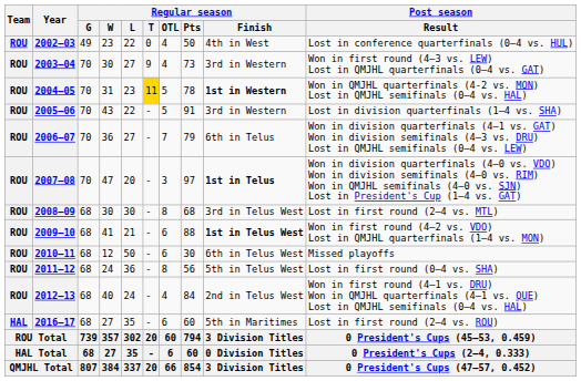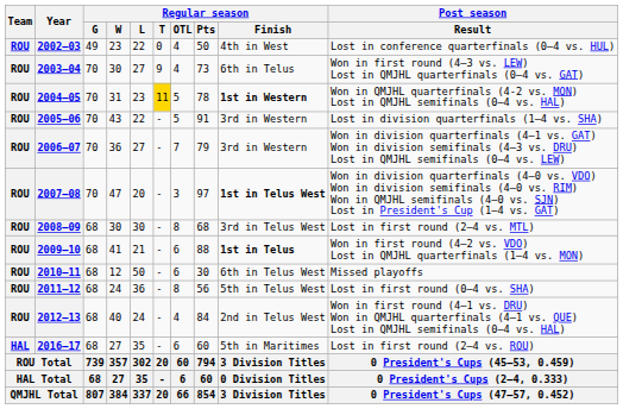2003–04 | Regular season / Finish: 3rd in Western -> 6th in Telus
2006–07 | Regular season / Finish: 6th in Telus -> 3rd in Western
2007–08 | Regular season / Finish: 1st in Telus -> 1st in Telus West
2009–10 | Regular season / Finish: 1st in Telus West -> 1st in Telus
